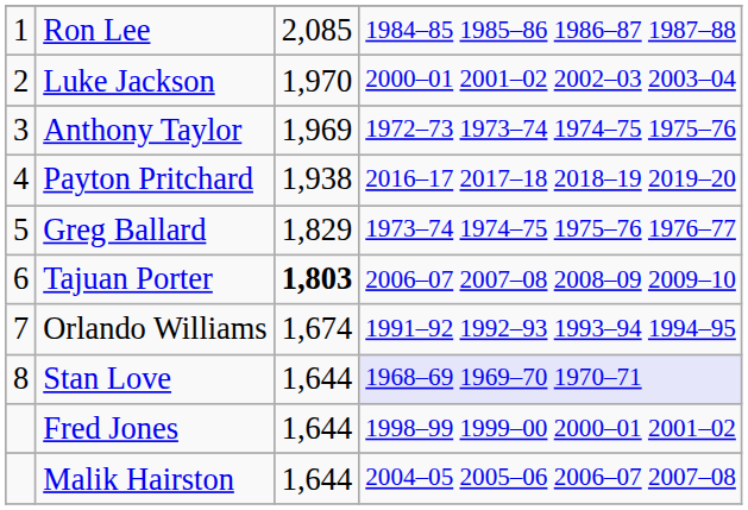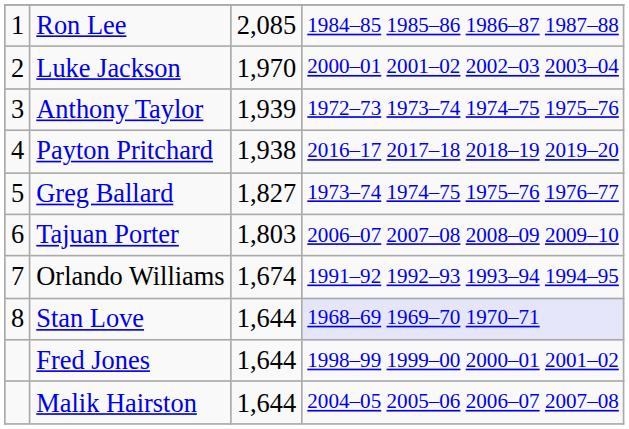Anthony Taylor | column 3: 1,969 -> 1,939
Greg Ballard | column 3: 1,829 -> 1,827
Tajuan Porter | column 3: bold -> normal
